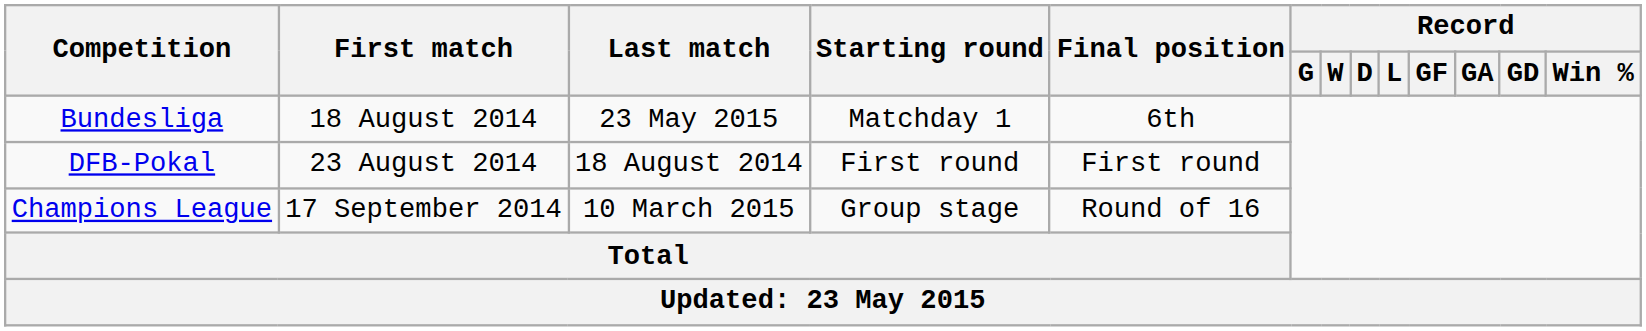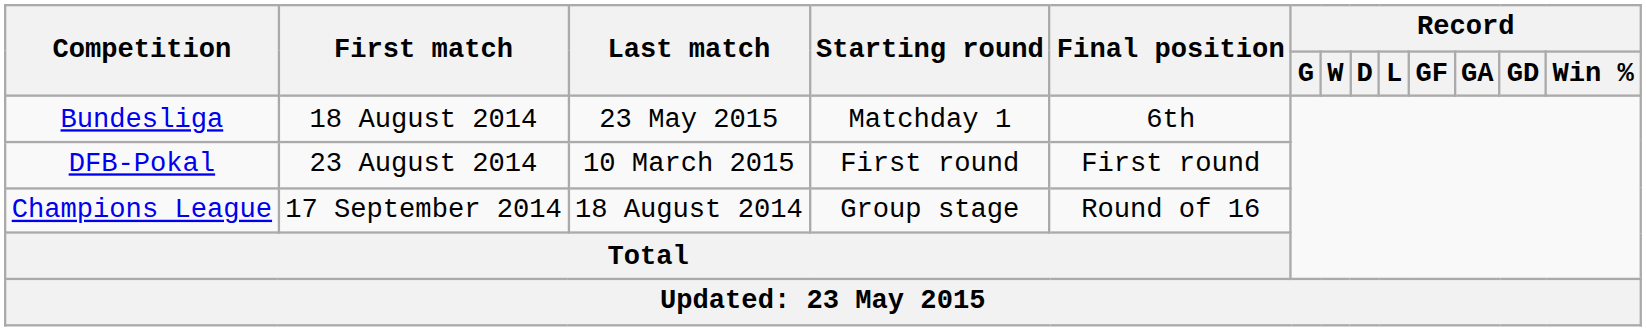DFB-Pokal | Last match: 18 August 2014 -> 10 March 2015
Champions League | Last match: 10 March 2015 -> 18 August 2014
